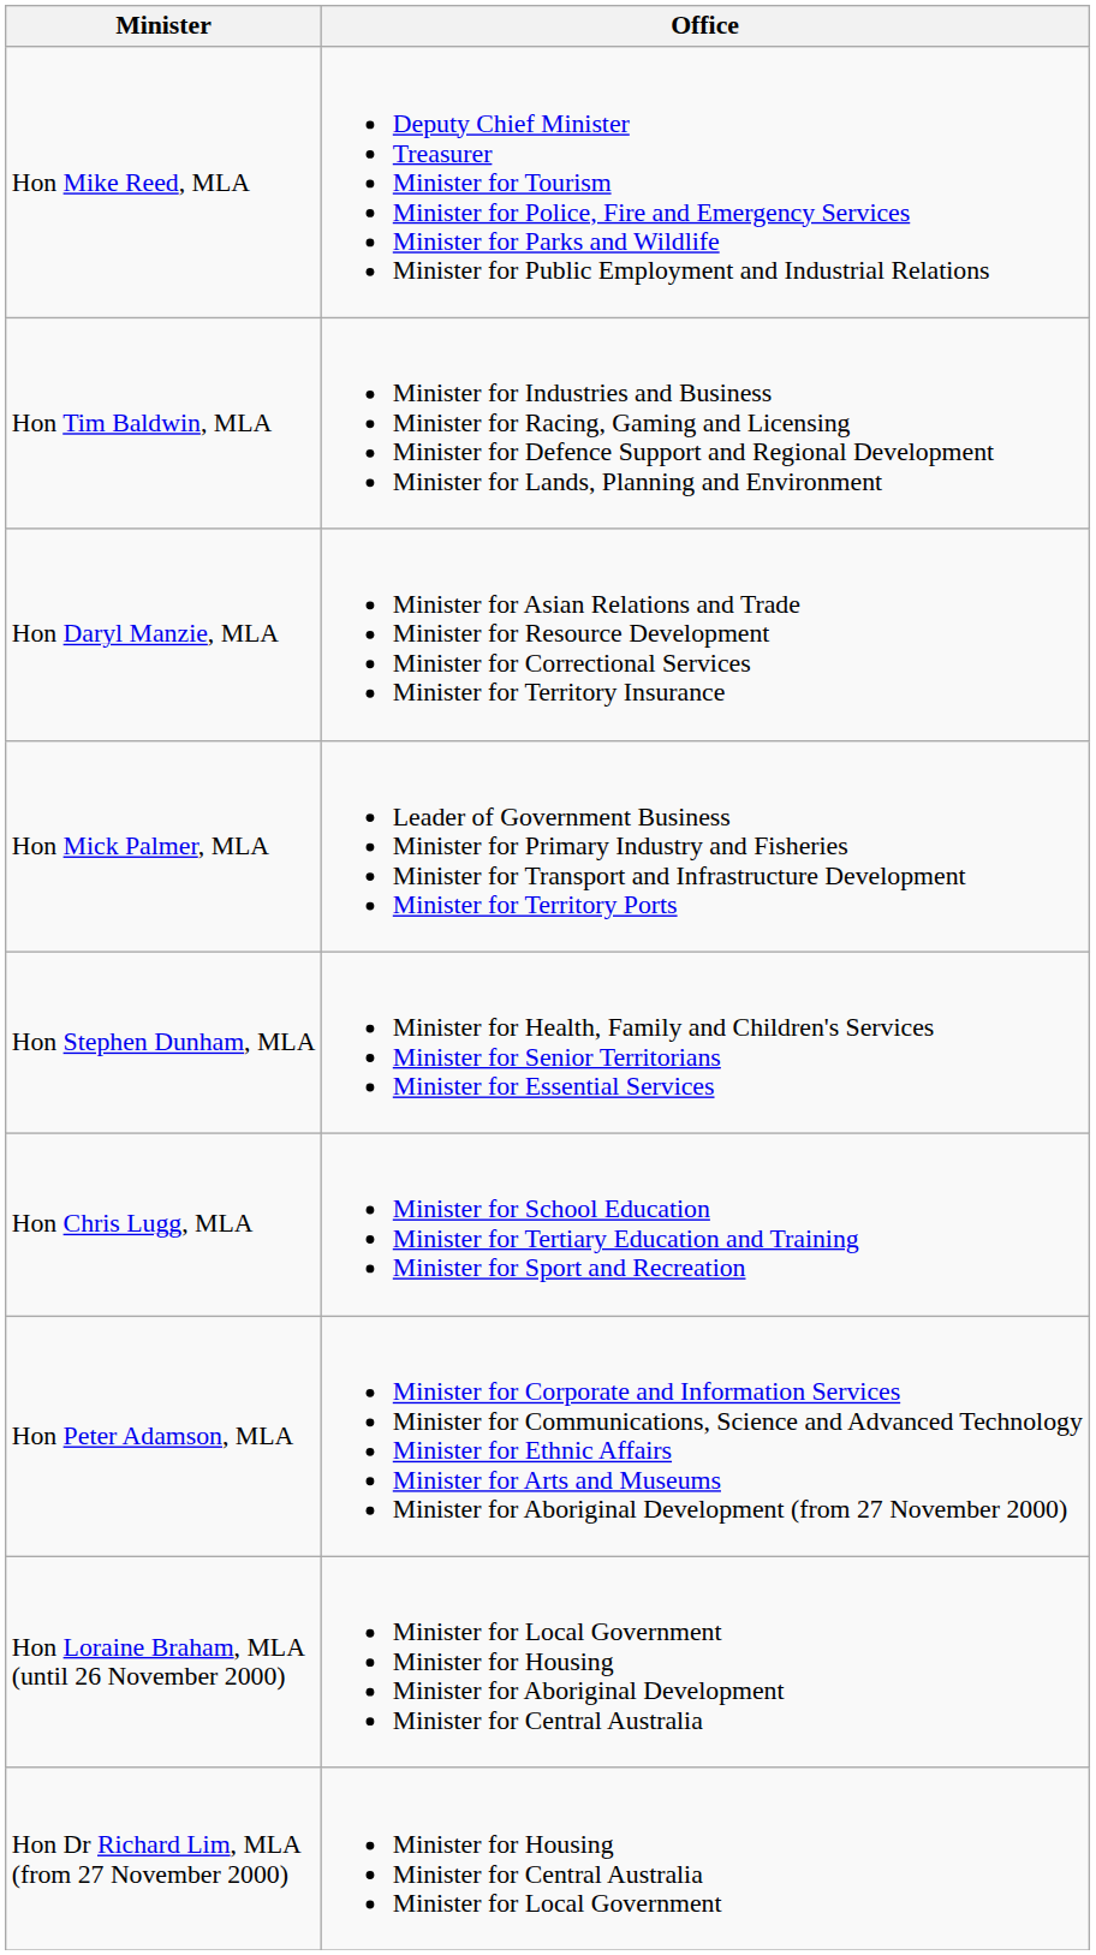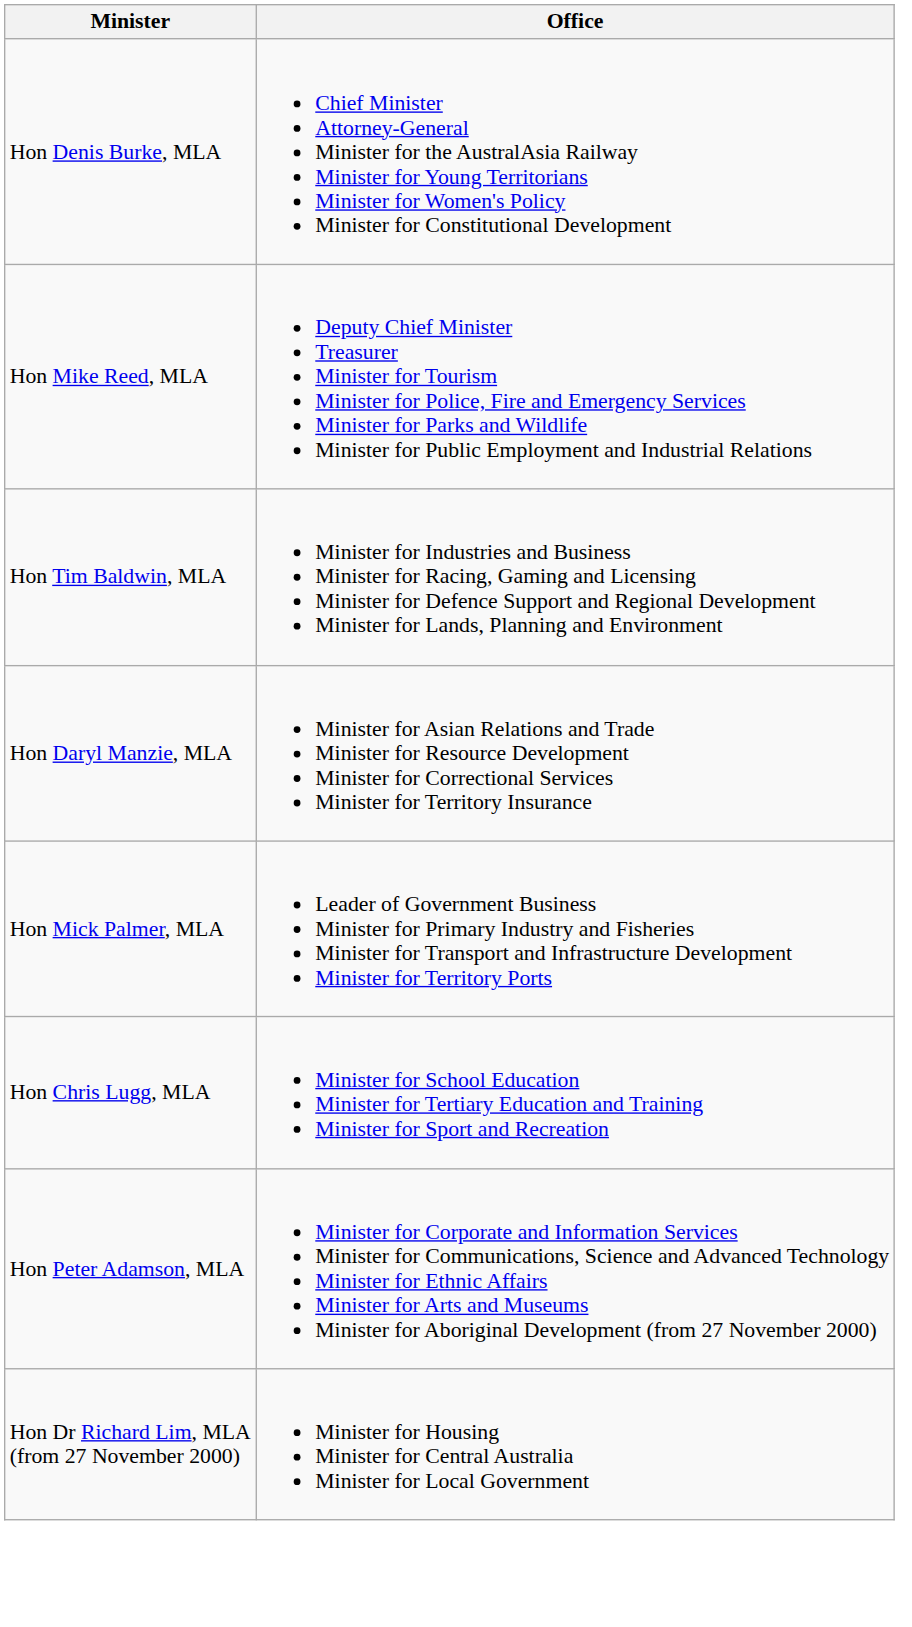+ row: Hon Denis Burke, MLA | Chief Minister Attorney-General Minister for the AustralAsia Railway Minister for Young Territorians Minister for Women's Policy Minister for Constitutional Development
- row: Hon Stephen Dunham, MLA | Minister for Health, Family and Children's Services Minister for Senior Territorians Minister for Essential Services
- row: Hon Loraine Braham, MLA (until 26 November 2000) | Minister for Local Government Minister for Housing Minister for Aboriginal Development Minister for Central Australia
